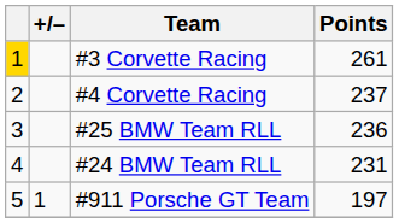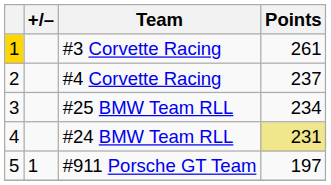#25 BMW Team RLL | Points: 236 -> 234
#24 BMW Team RLL | Points: no background -> khaki background
